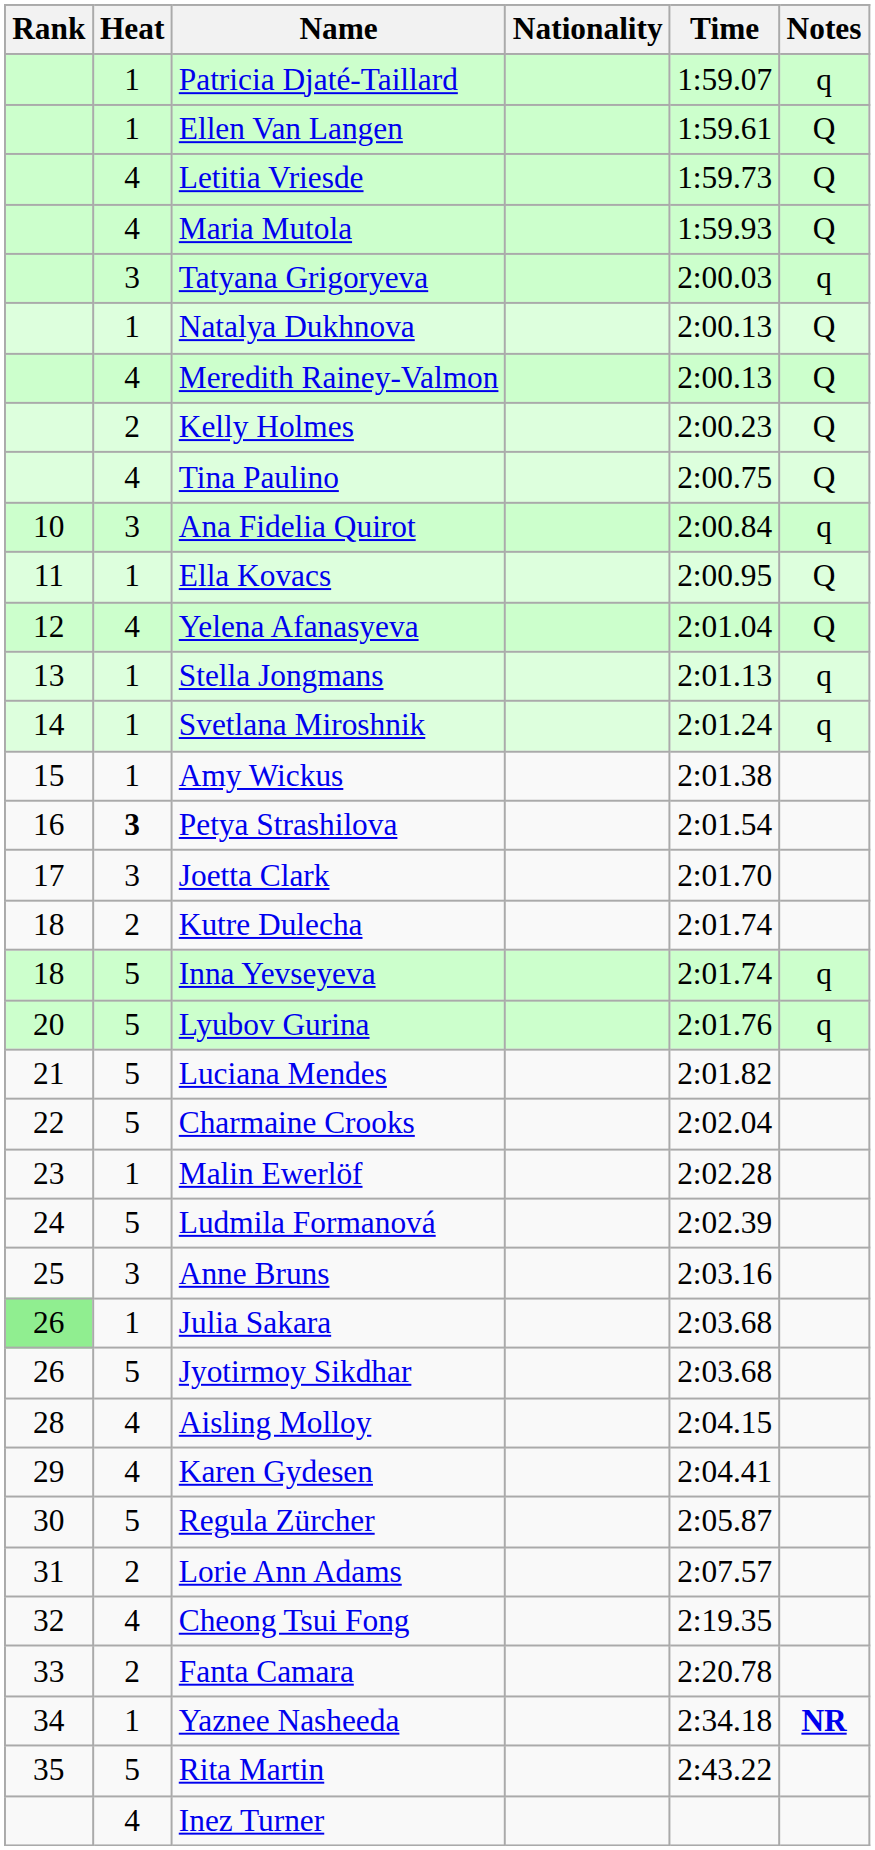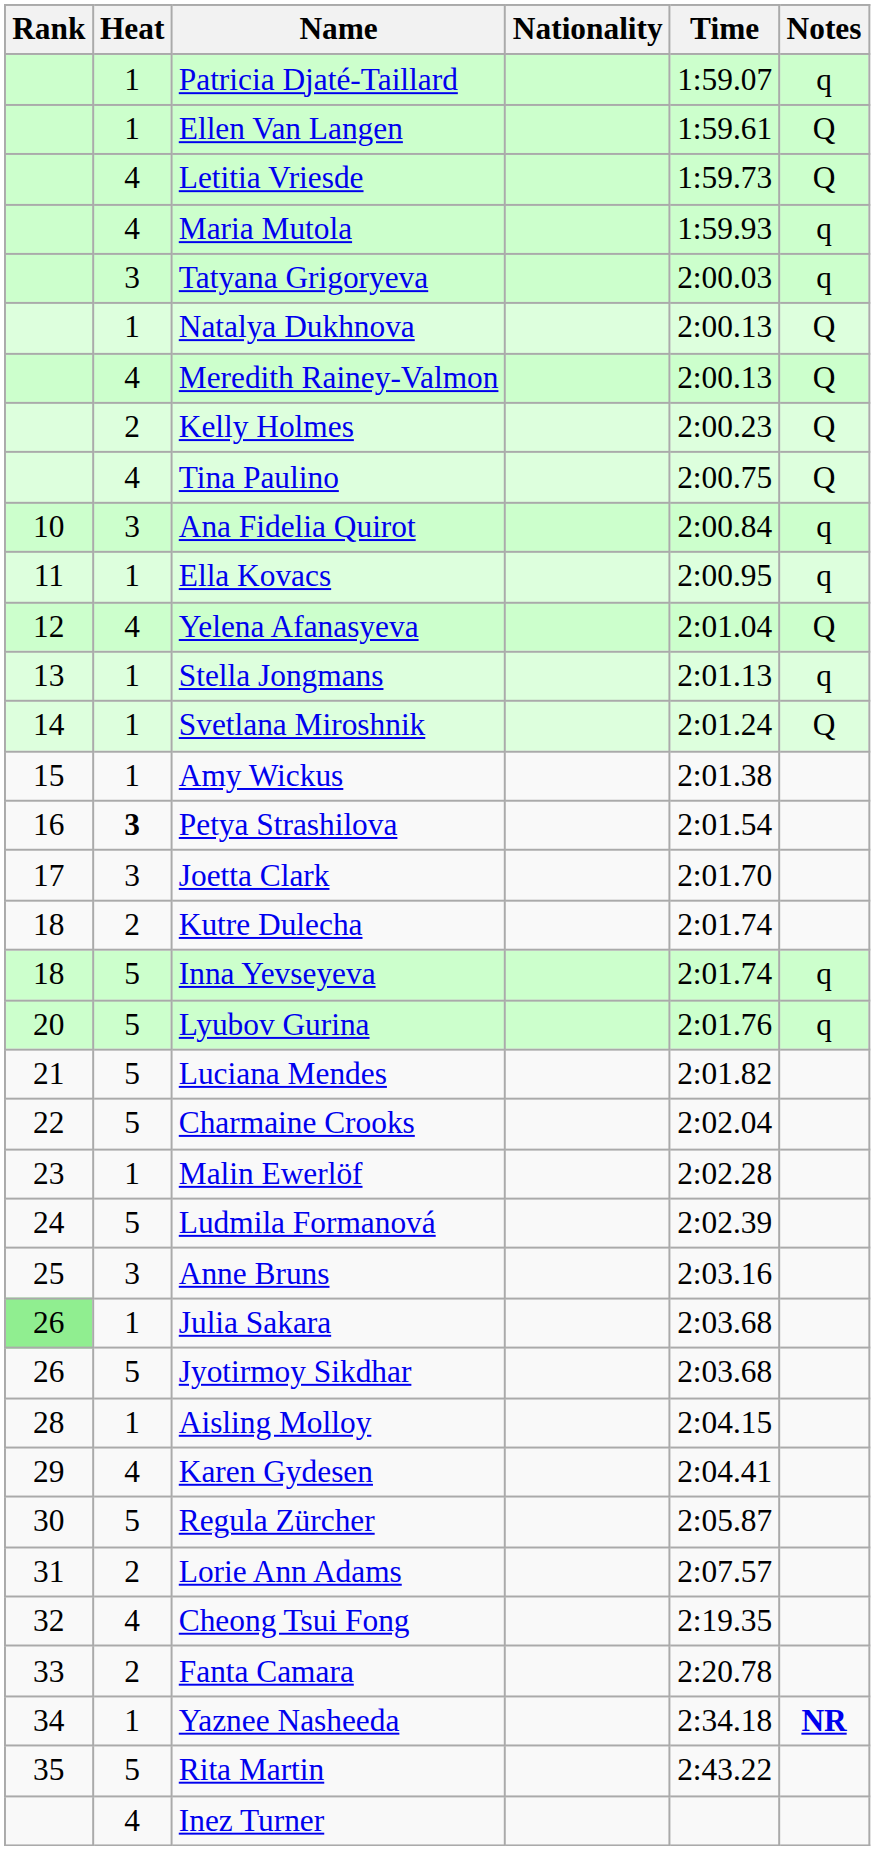Maria Mutola | Notes: Q -> q
Ella Kovacs | Notes: Q -> q
Svetlana Miroshnik | Notes: q -> Q
Aisling Molloy | Heat: 4 -> 1
